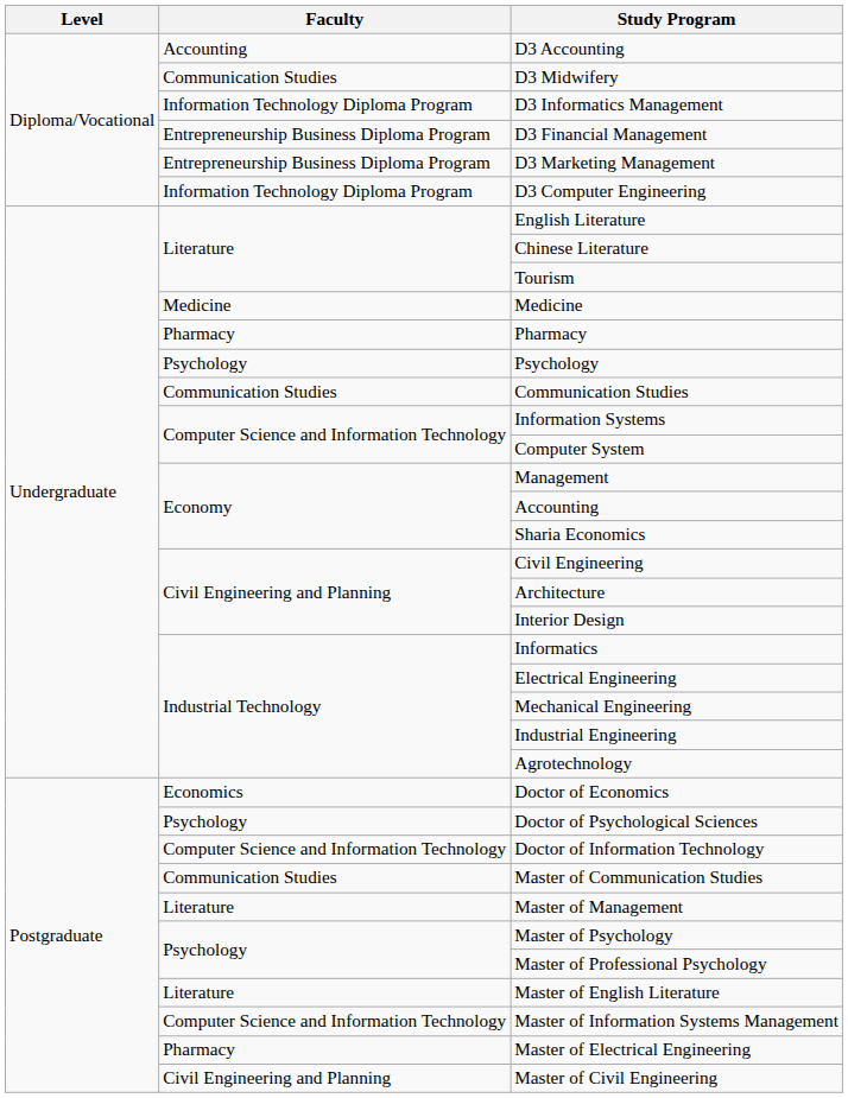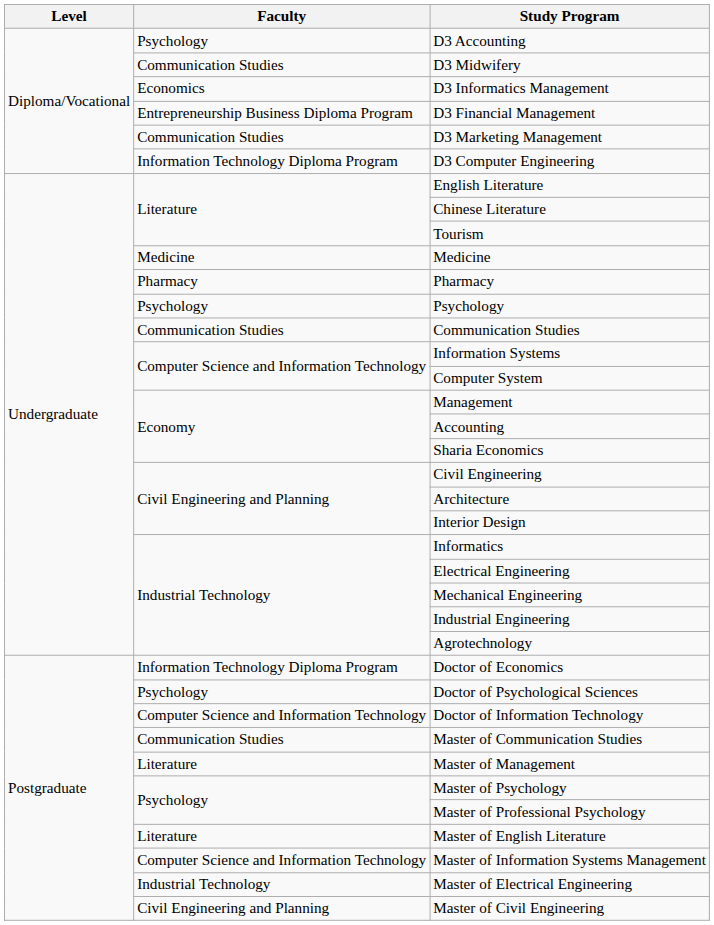D3 Accounting | Faculty: Accounting -> Psychology
D3 Informatics Management | Faculty: Information Technology Diploma Program -> Economics
D3 Marketing Management | Faculty: Entrepreneurship Business Diploma Program -> Communication Studies
Doctor of Economics | Faculty: Economics -> Information Technology Diploma Program
Master of Electrical Engineering | Faculty: Pharmacy -> Industrial Technology
